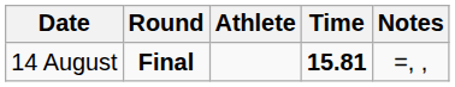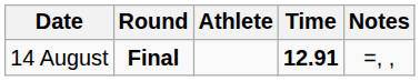14 August | Time: 15.81 -> 12.91
